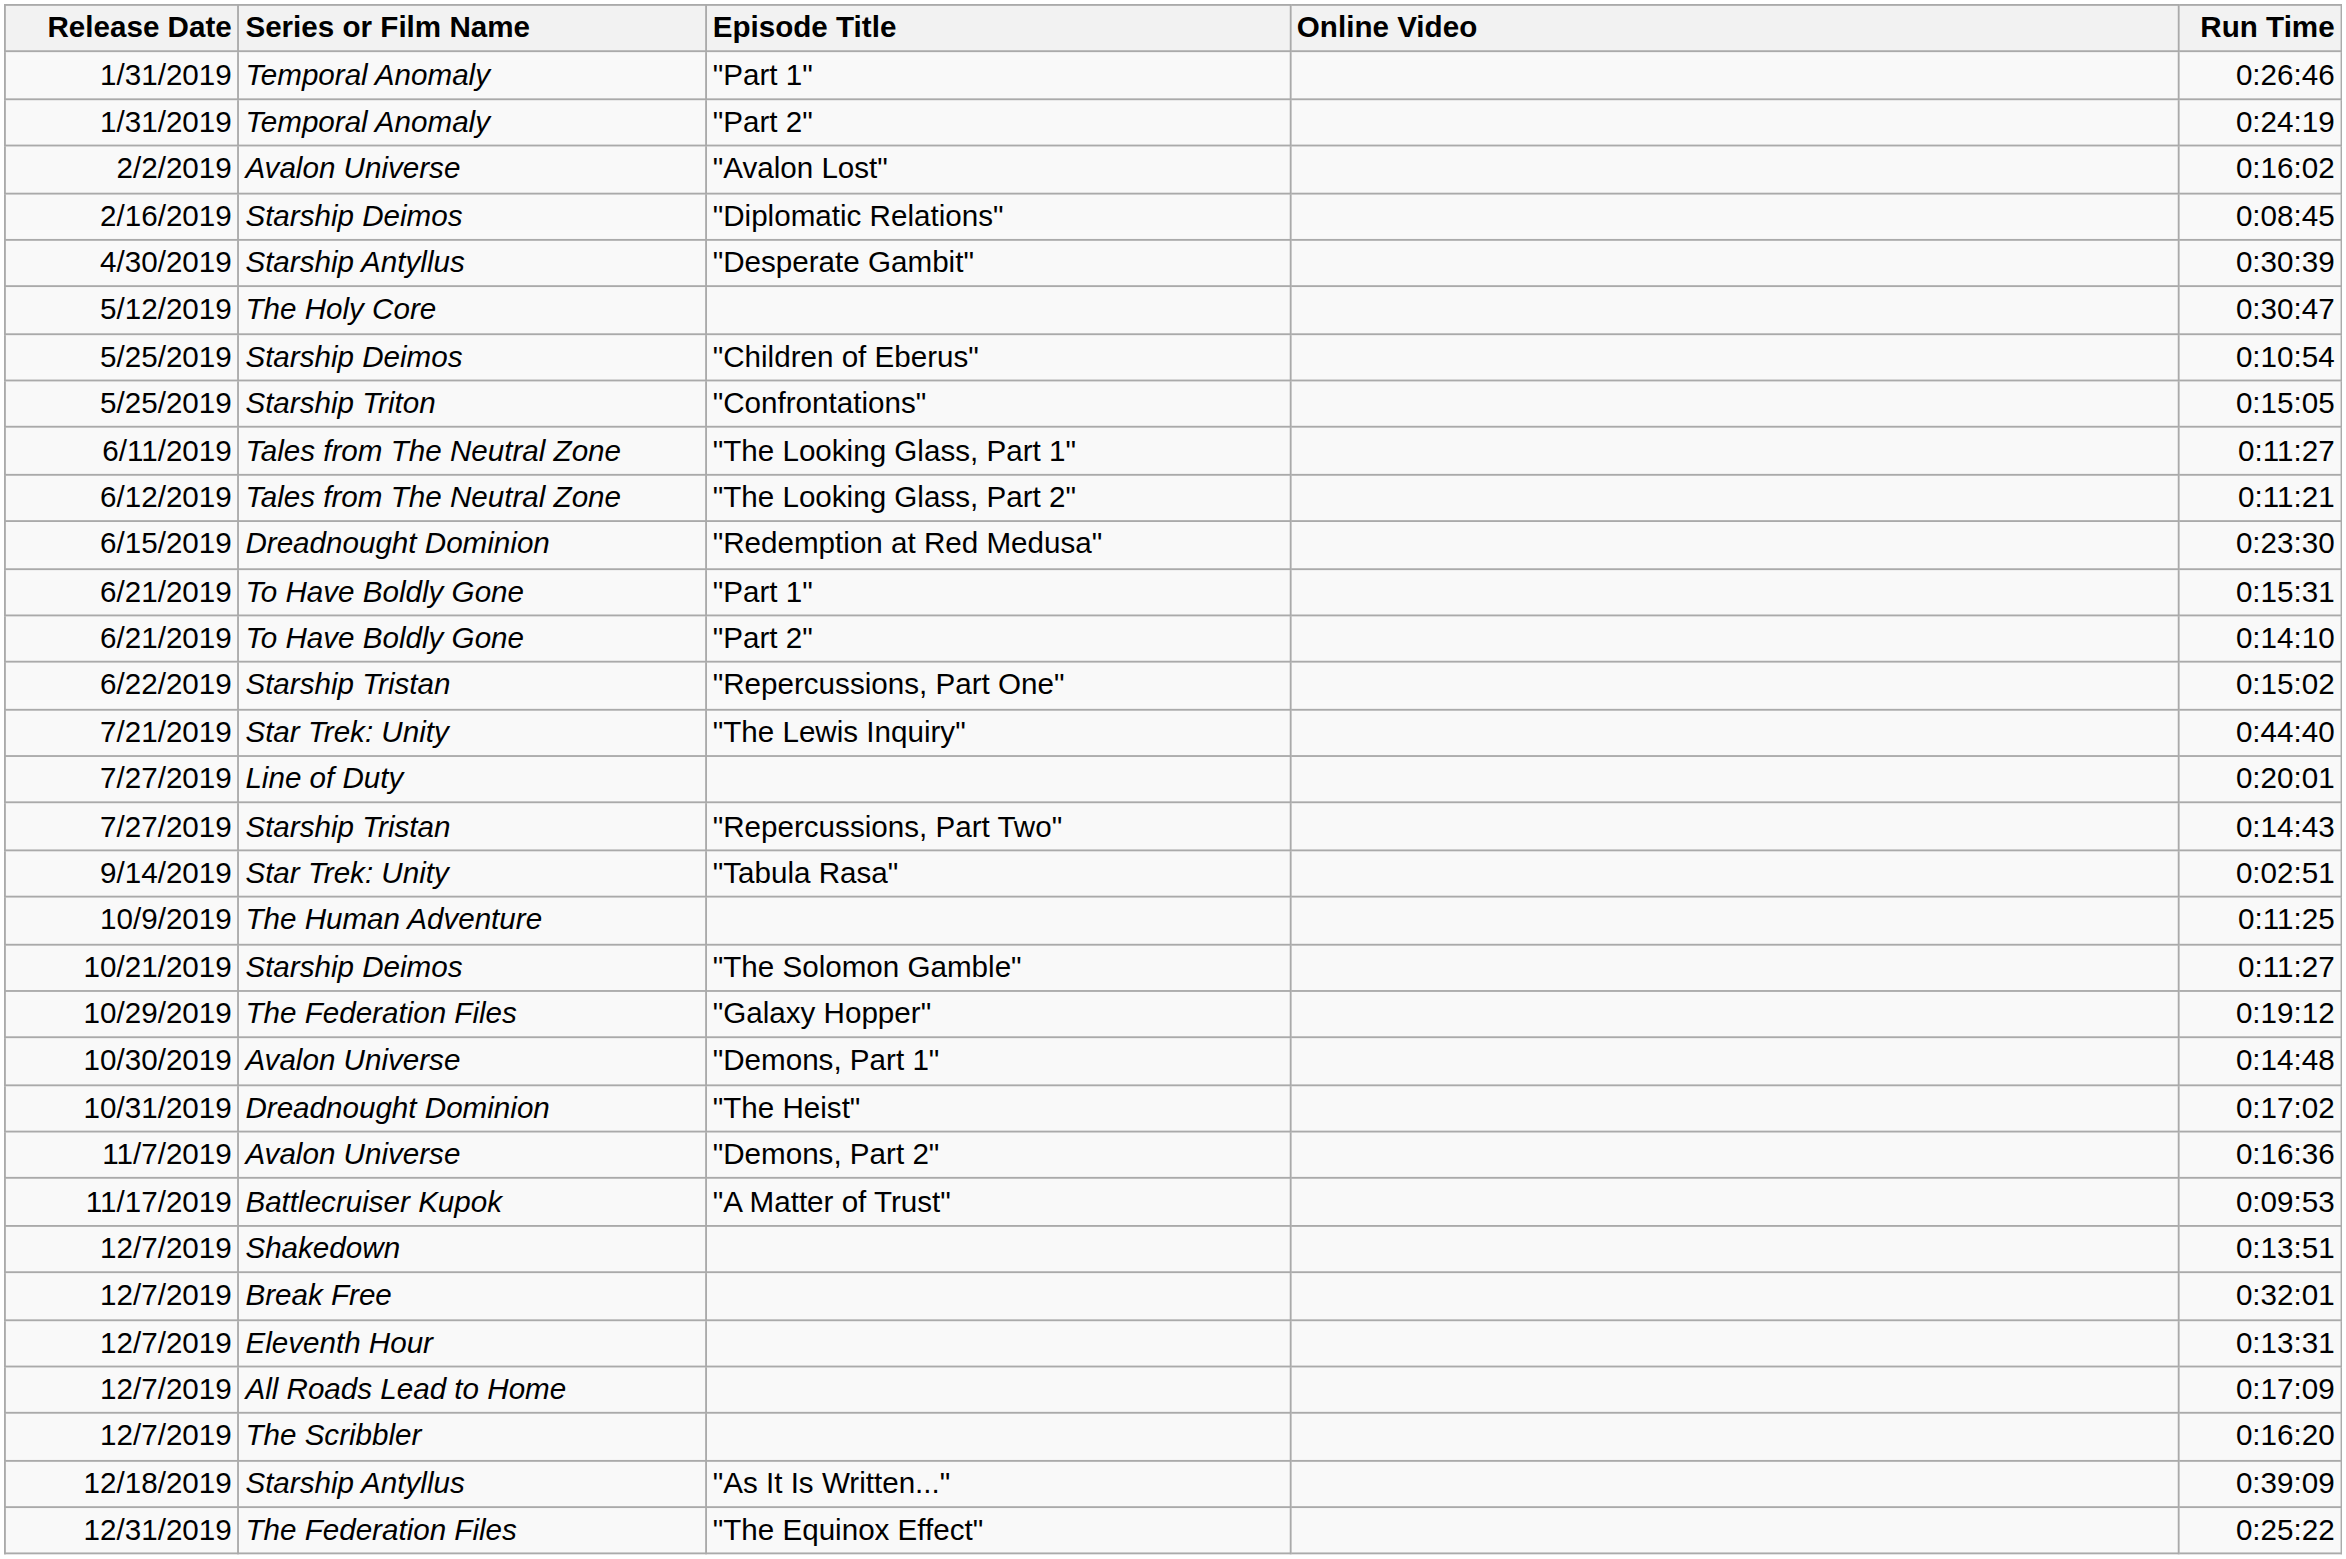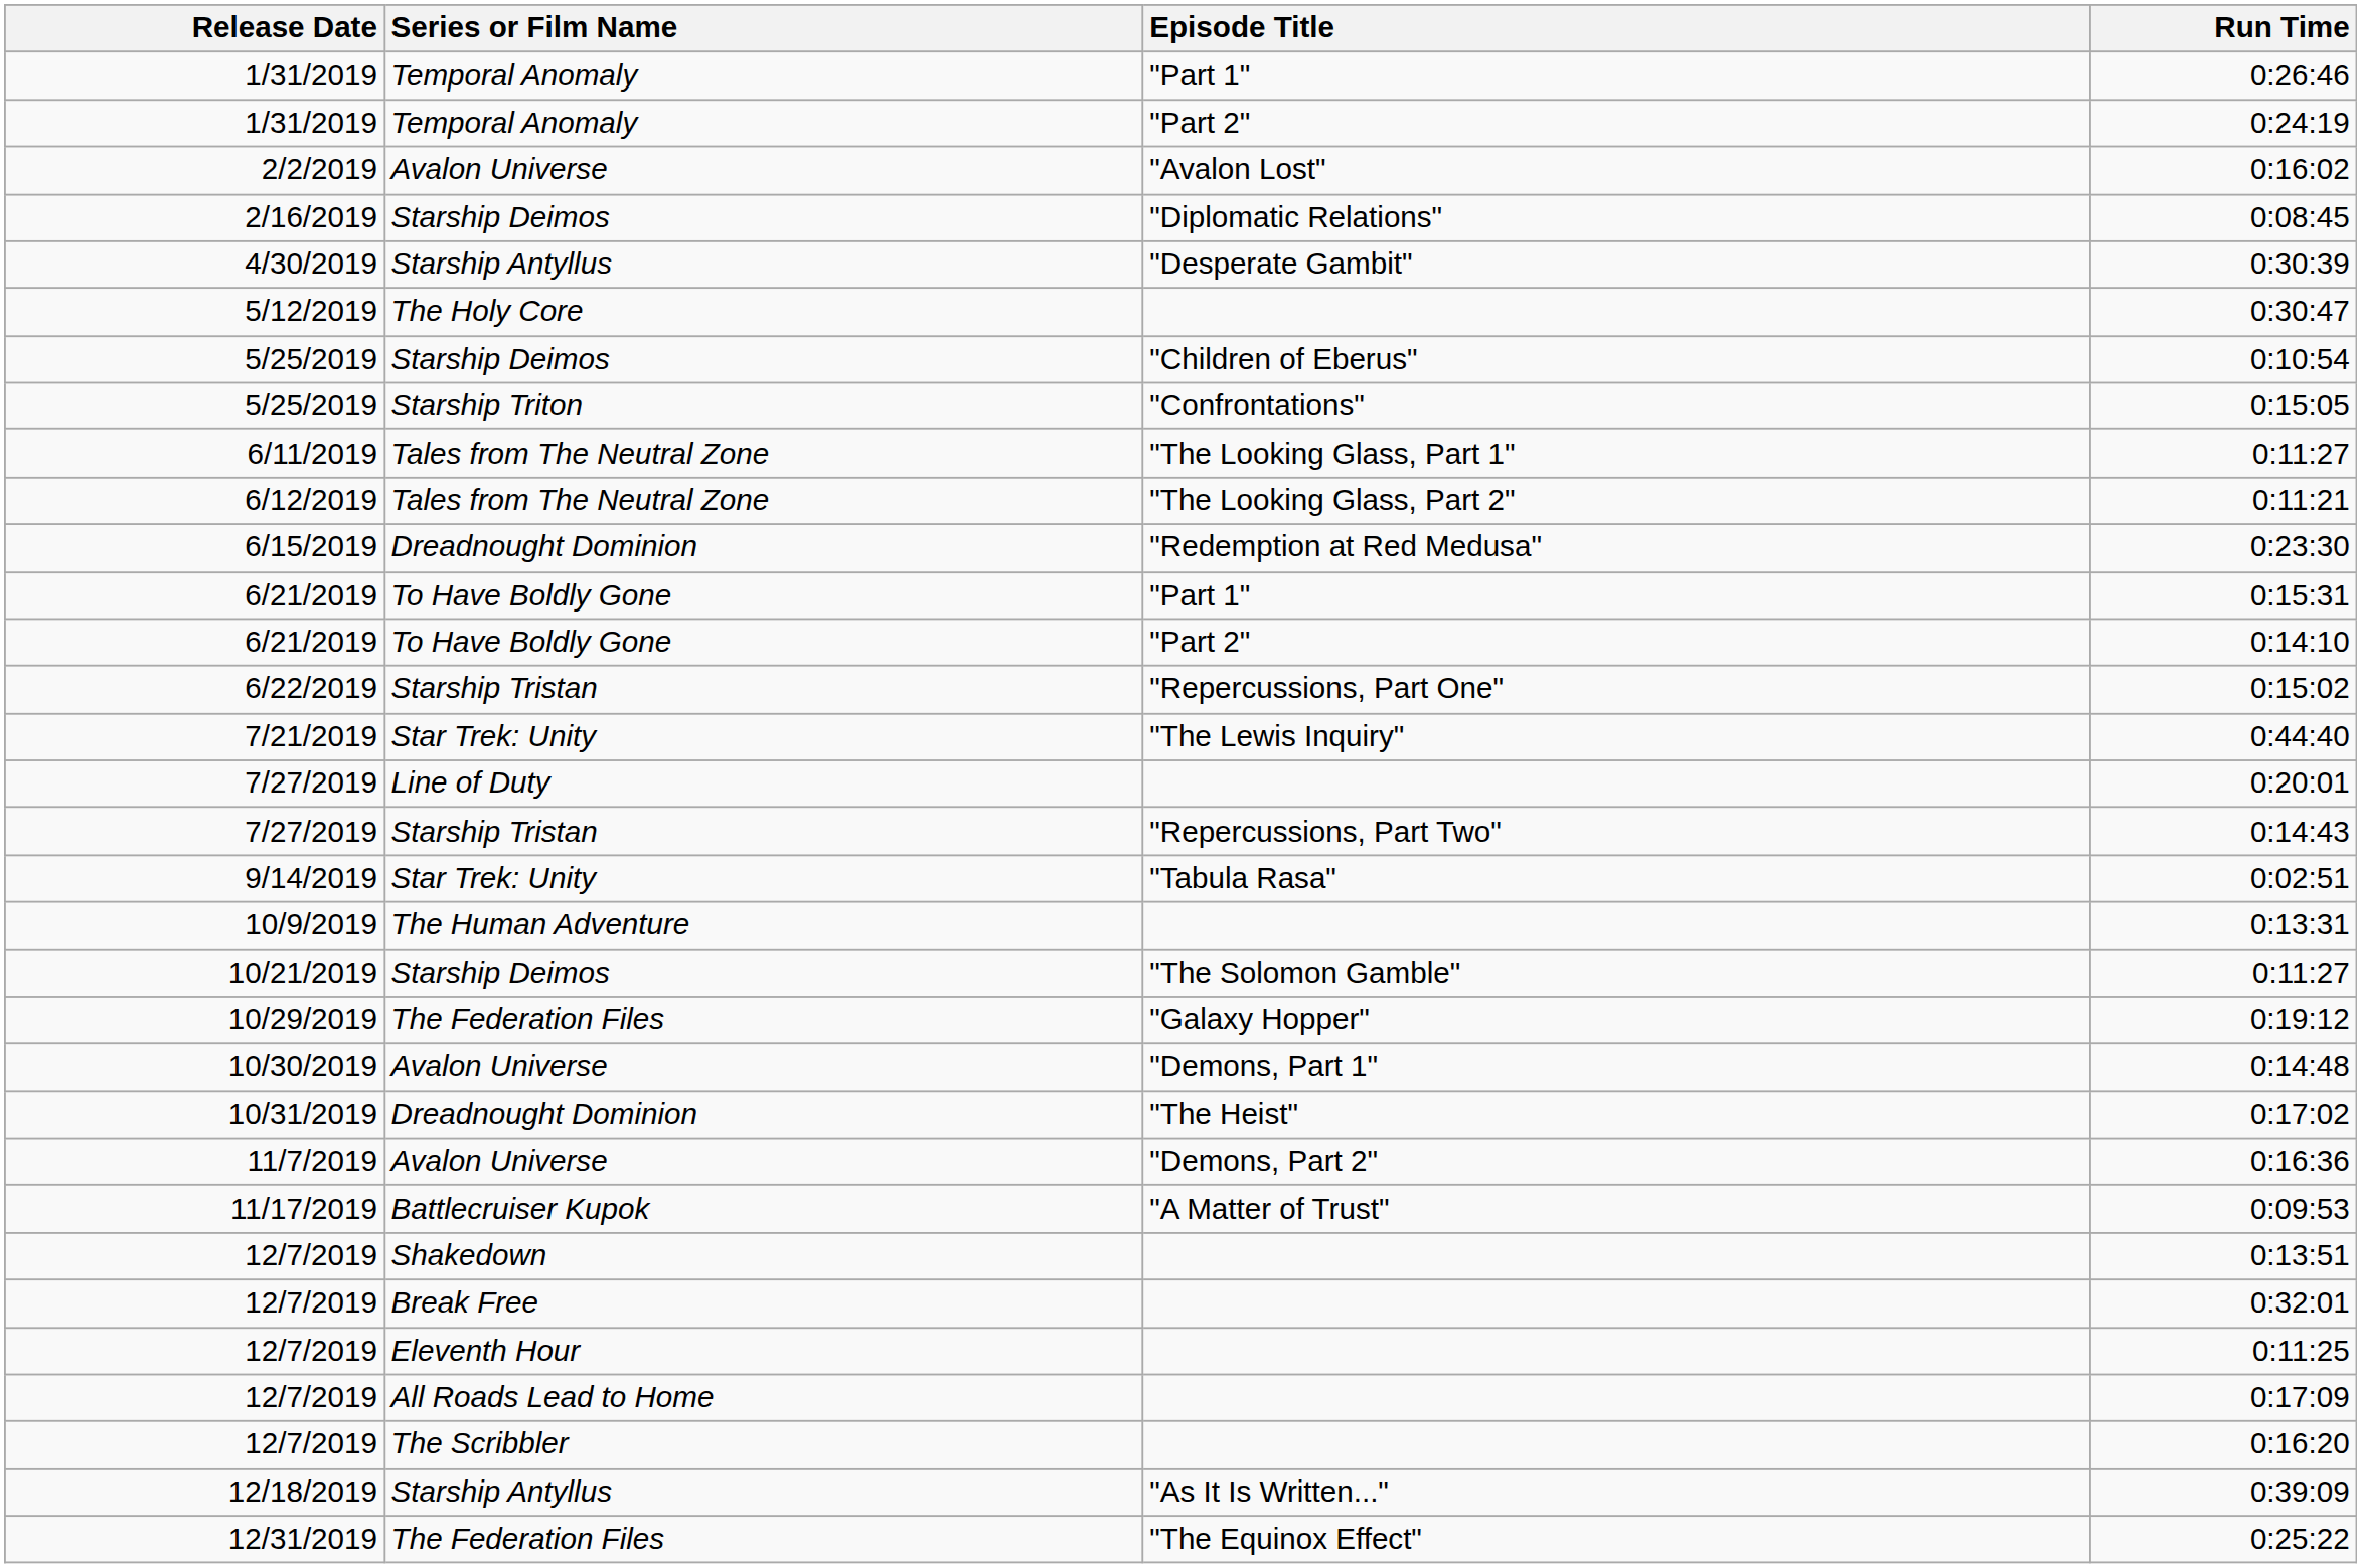- column: Online Video
10/9/2019 | Run Time: 0:11:25 -> 0:13:31
12/7/2019 / Eleventh Hour | Run Time: 0:13:31 -> 0:11:25
